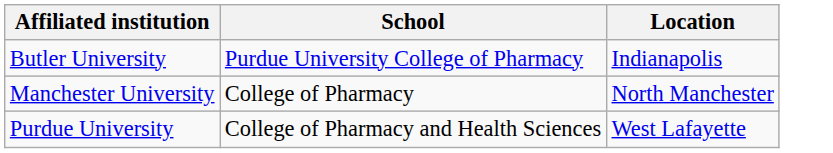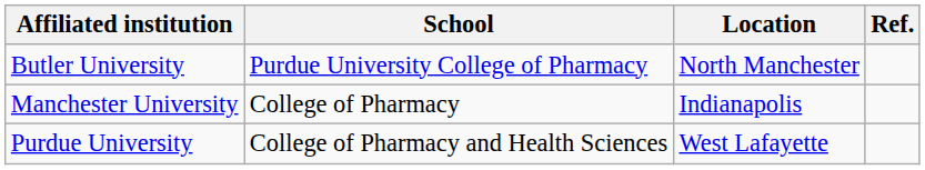+ column: Ref.
Butler University | Location: Indianapolis -> North Manchester
Manchester University | Location: North Manchester -> Indianapolis
